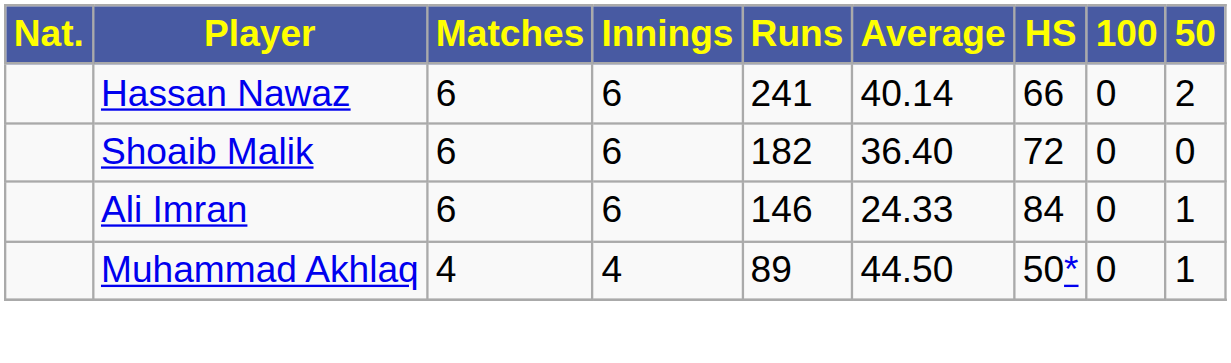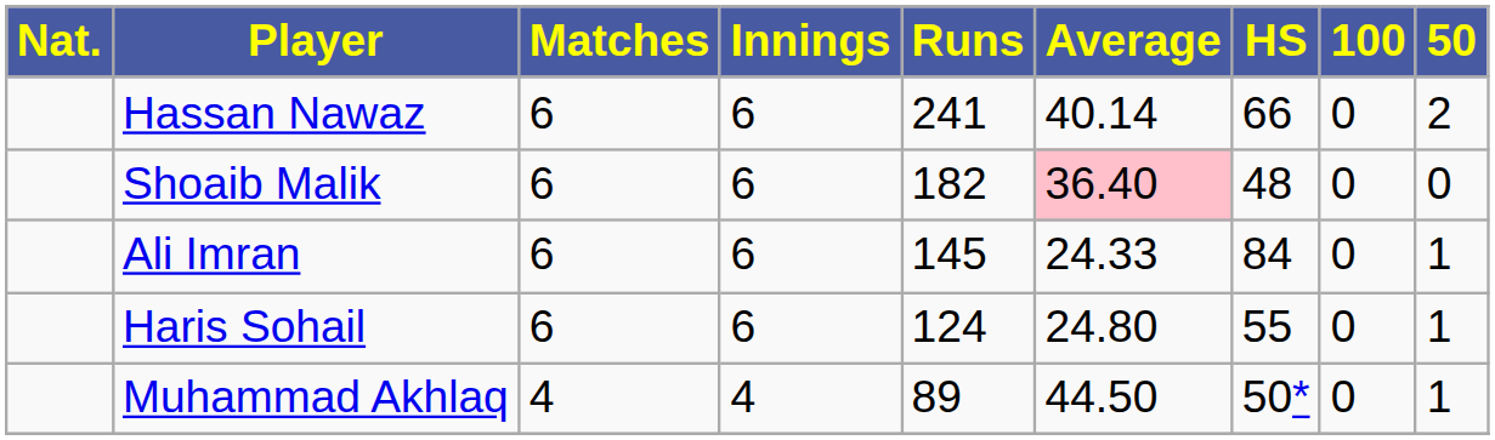Shoaib Malik | Average: no background -> pink background
Shoaib Malik | HS: 72 -> 48
Ali Imran | Runs: 146 -> 145
+ row: Haris Sohail | 6 | 6 | 124 | 24.80 | 55 | 0 | 1
